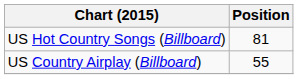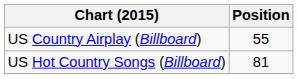rows swapped: US Country Airplay (Billboard) <-> US Hot Country Songs (Billboard)
